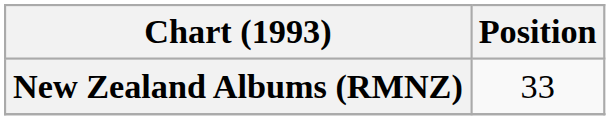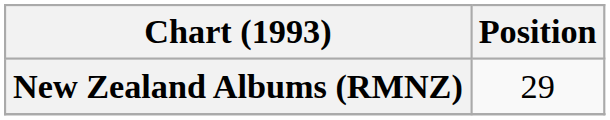New Zealand Albums (RMNZ) | Position: 33 -> 29
